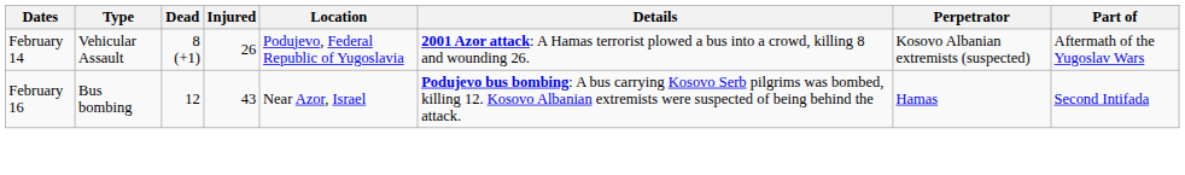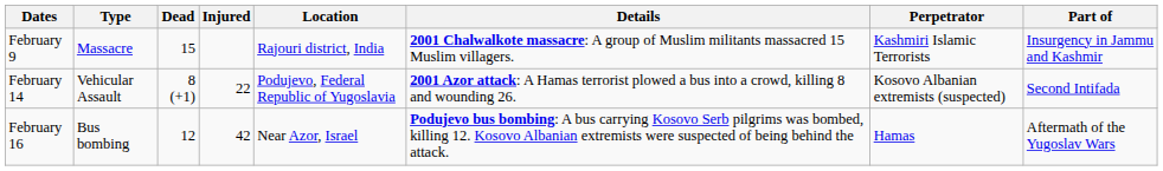+ row: February 9 | Massacre | 15 | Rajouri district, India | 2001 Chalwalkote massacre: A group of Muslim militants massacred 15 Muslim villagers. | Kashmiri Islamic Terrorists | Insurgency in Jammu and Kashmir
February 14 | Injured: 26 -> 22
February 14 | Part of: Aftermath of the Yugoslav Wars -> Second Intifada
February 16 | Injured: 43 -> 42
February 16 | Part of: Second Intifada -> Aftermath of the Yugoslav Wars
